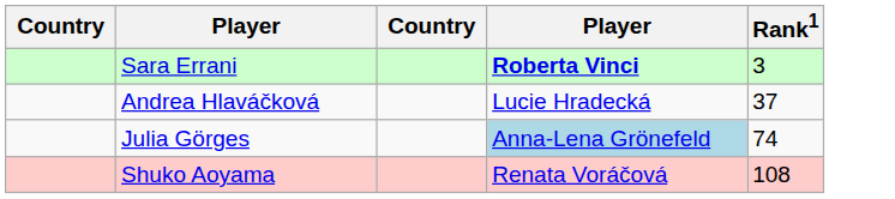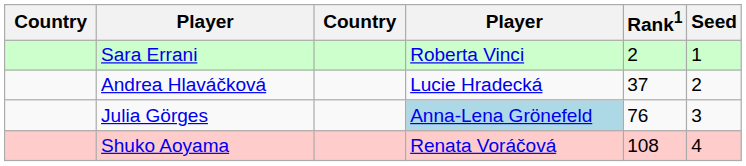+ column: Seed | 1 | 2 | 3 | 4
Sara Errani | column 4: bold -> normal
Sara Errani | Rank1: 3 -> 2
Julia Görges | Rank1: 74 -> 76
